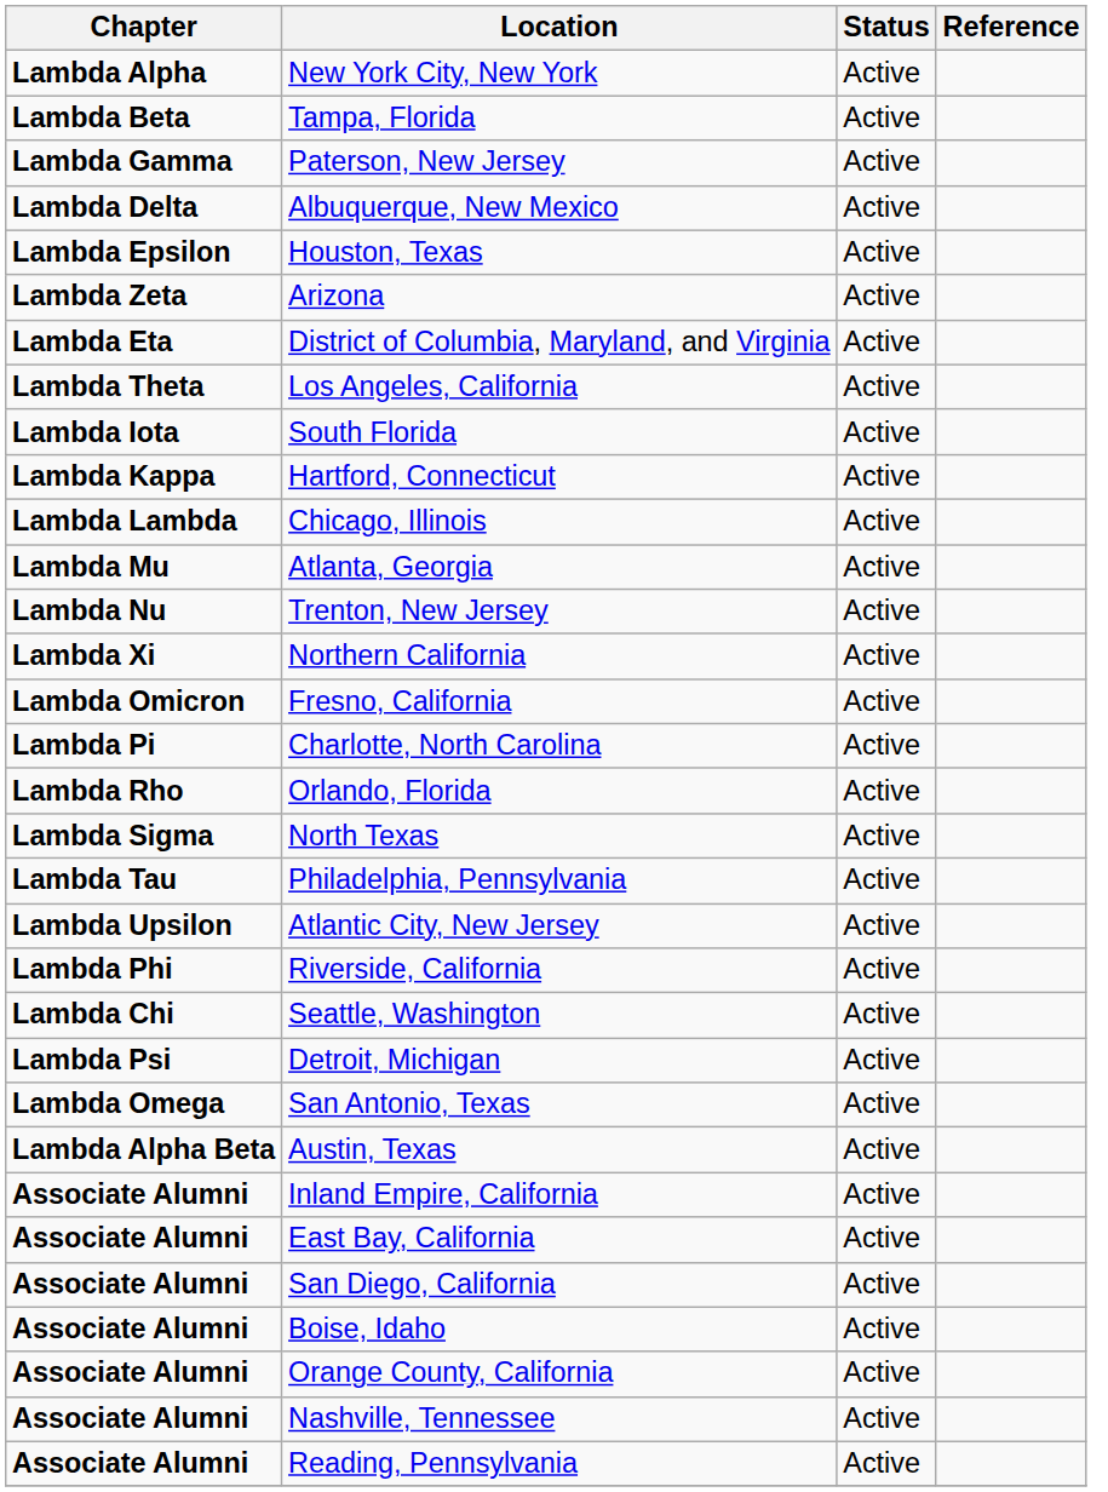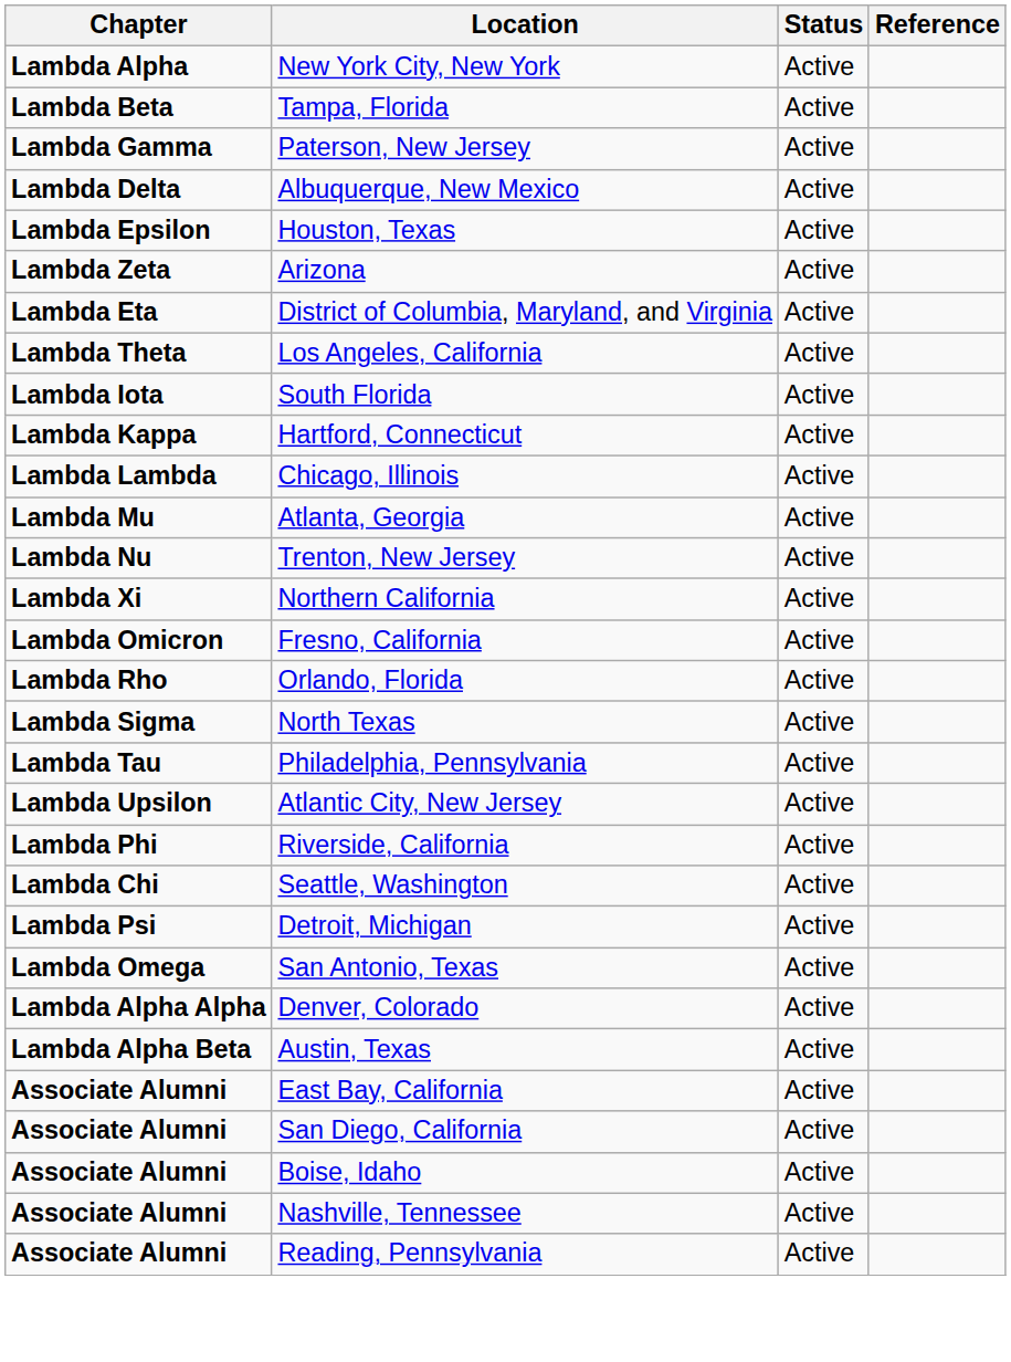- row: Lambda Pi | Charlotte, North Carolina | Active
+ row: Lambda Alpha Alpha | Denver, Colorado | Active
- row: Associate Alumni | Inland Empire, California | Active
- row: Associate Alumni | Orange County, California | Active
